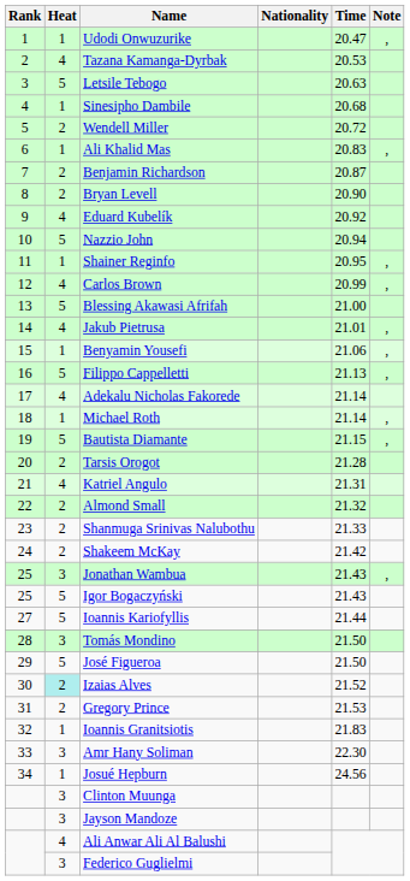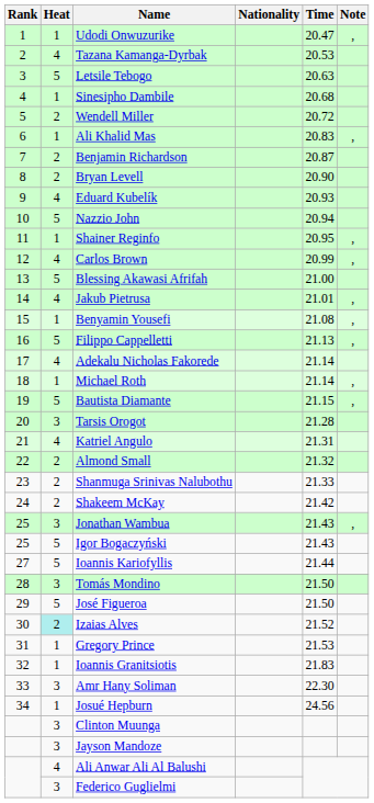Eduard Kubelík | Time: 20.92 -> 20.93
Benyamin Yousefi | Time: 21.06 -> 21.08
Tarsis Orogot | Heat: 2 -> 3
Gregory Prince | Heat: 2 -> 1
